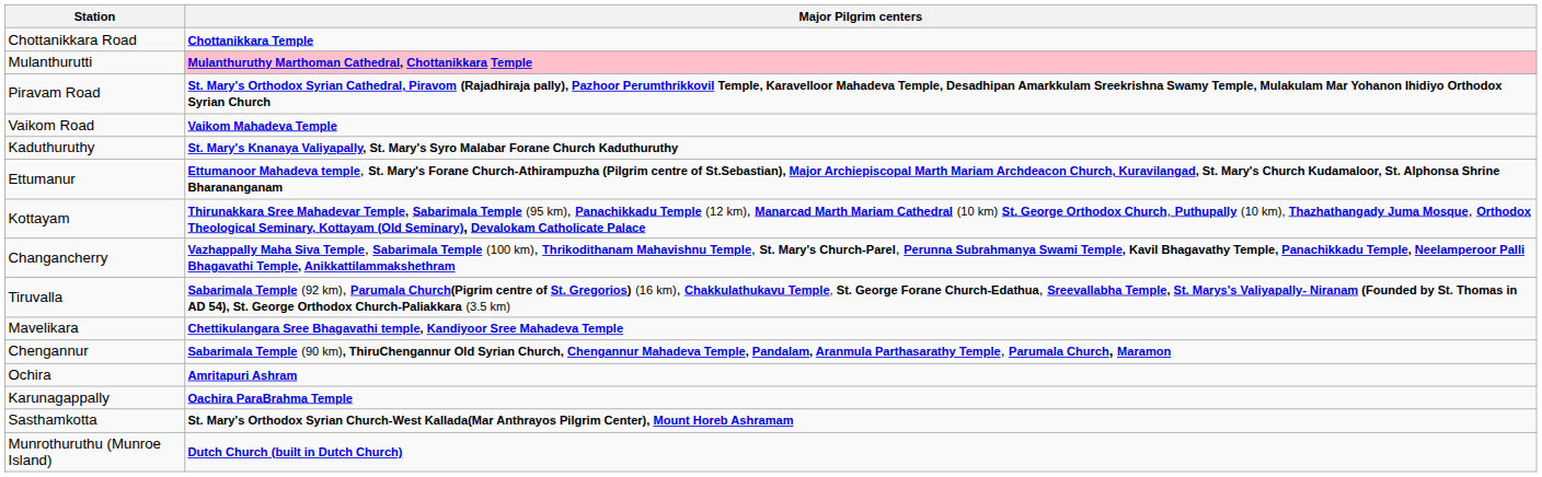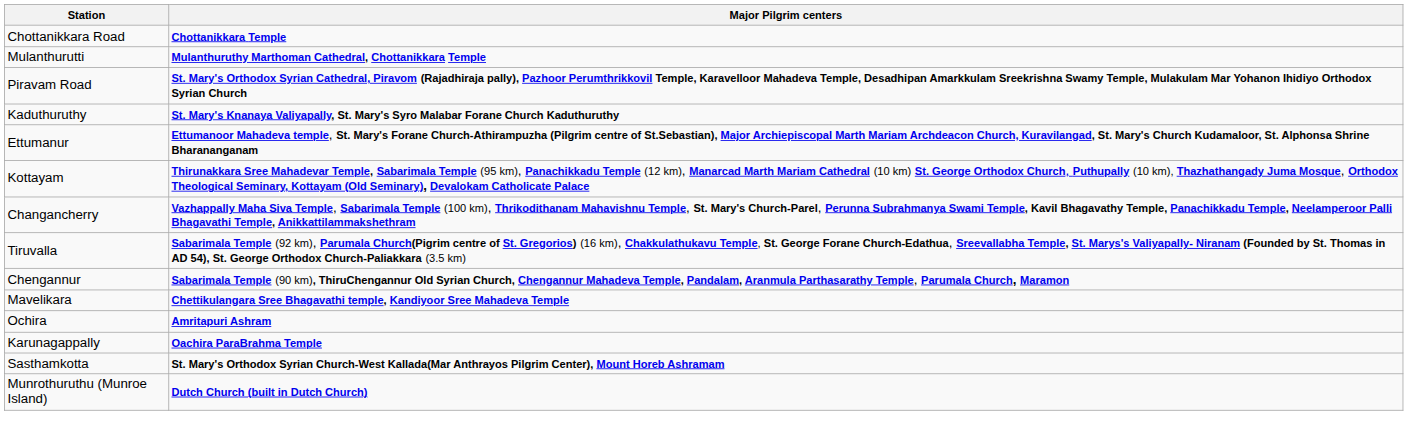Mulanthurutti | Major Pilgrim centers: pink background -> no background
- row: Vaikom Road | Vaikom Mahadeva Temple
rows swapped: Chengannur <-> Mavelikara
